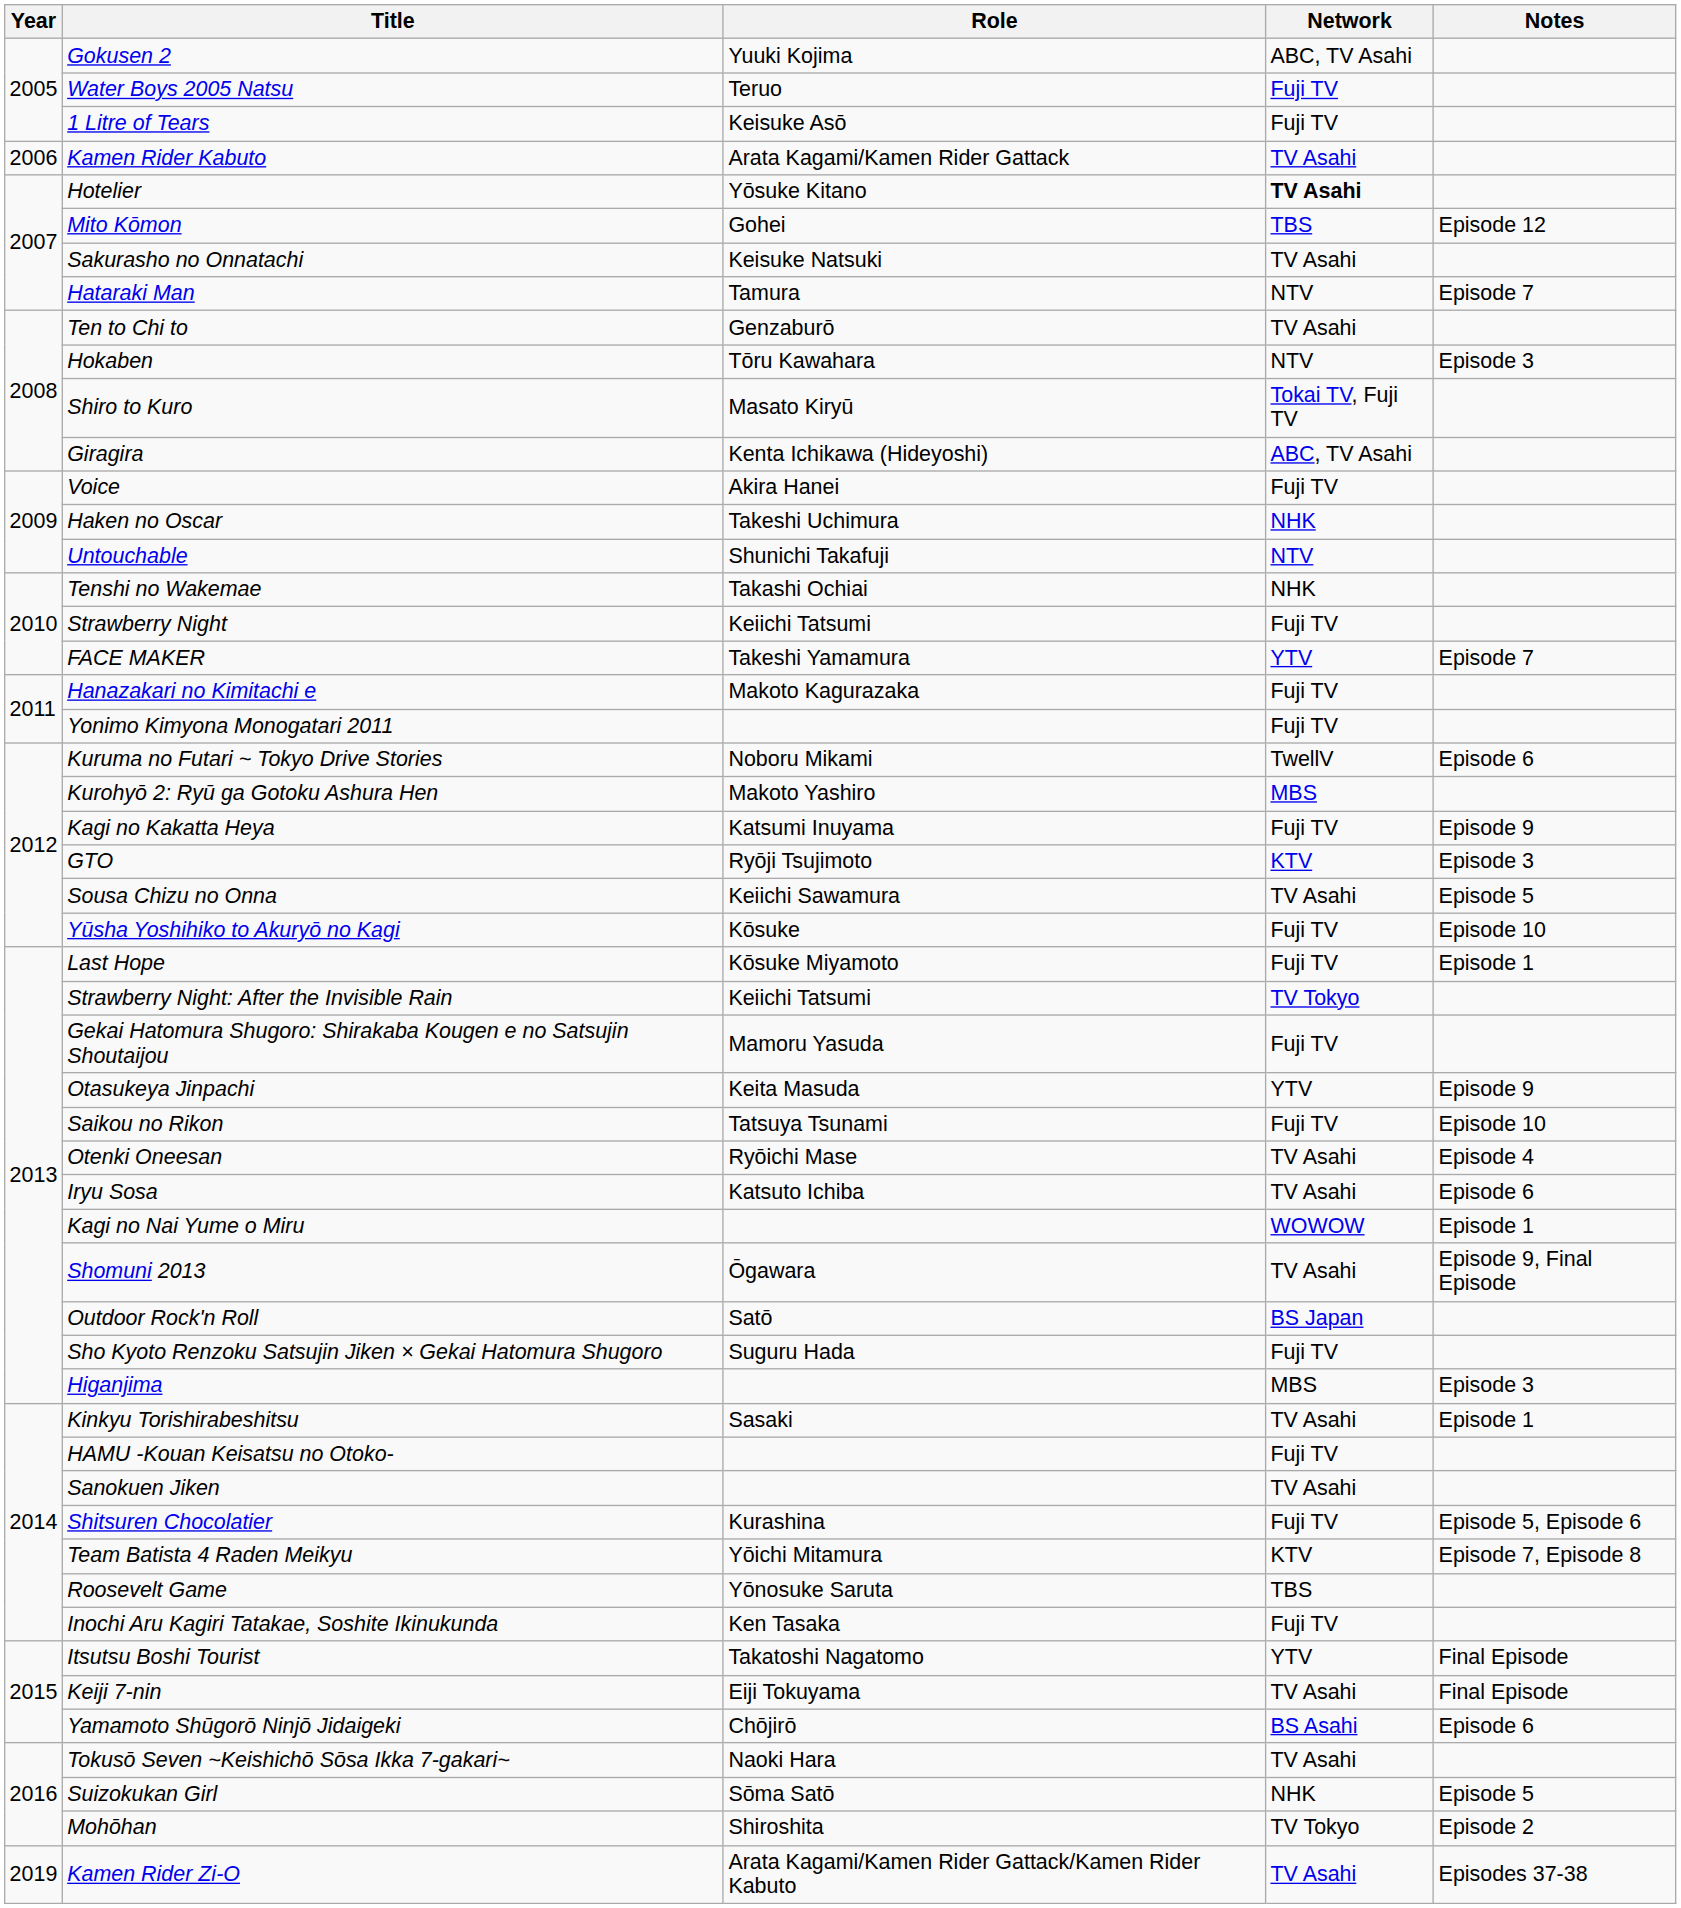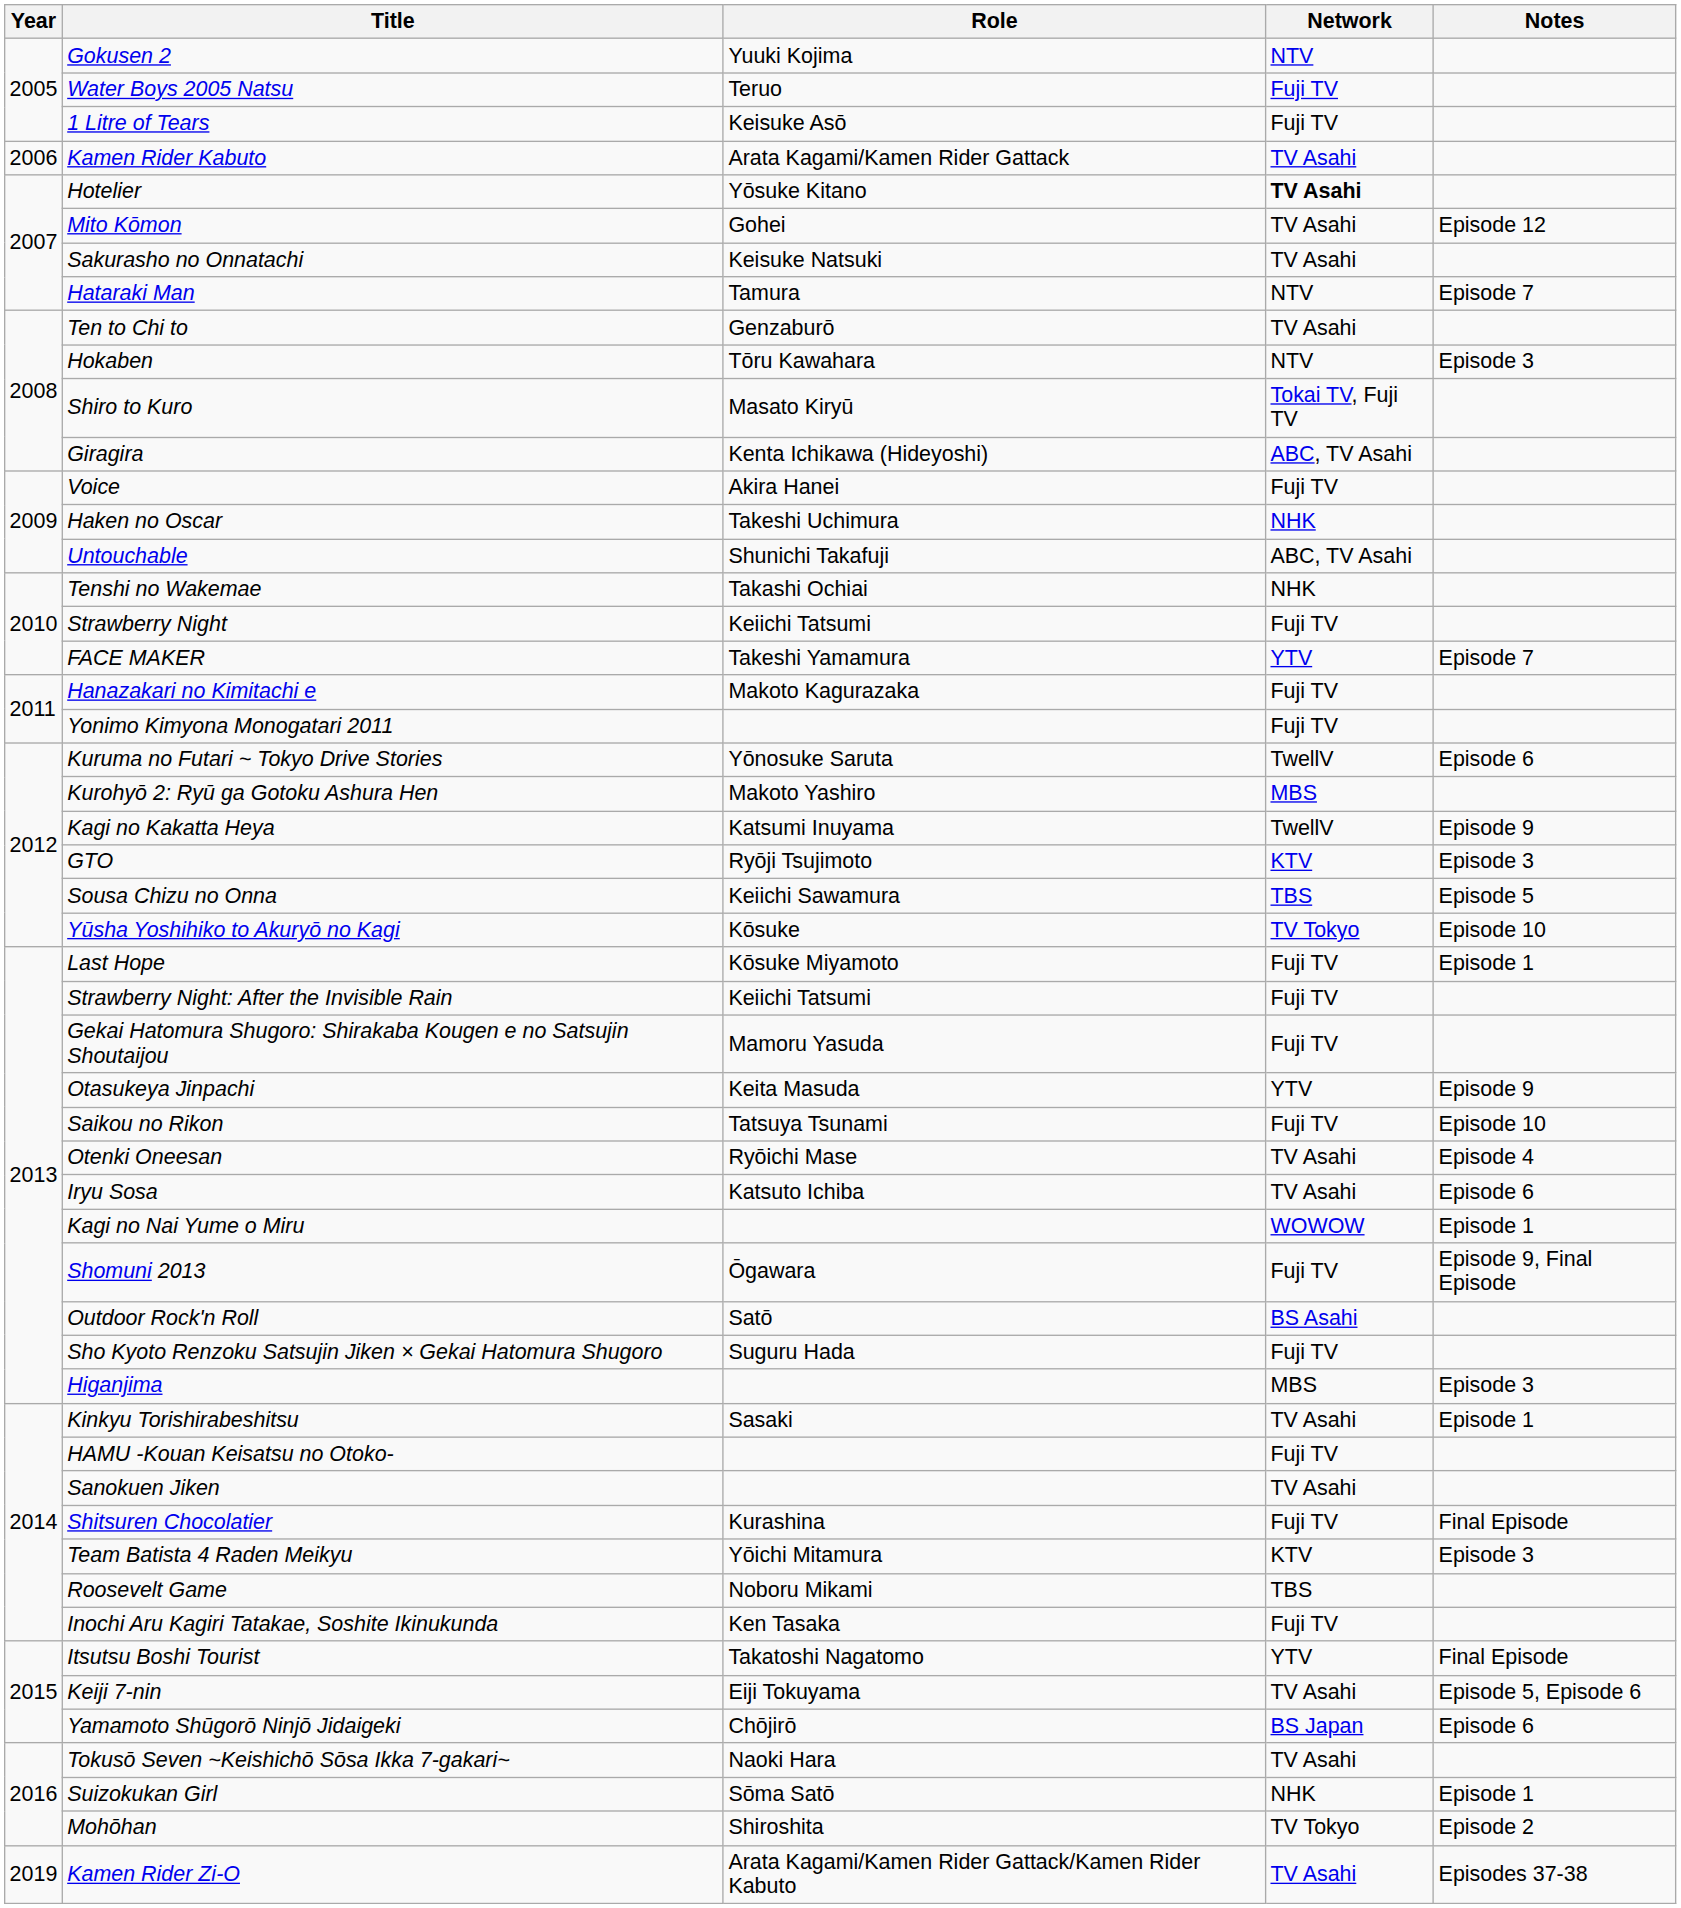Gokusen 2 | Network: ABC, TV Asahi -> NTV
Mito Kōmon | Network: TBS -> TV Asahi
Untouchable | Network: NTV -> ABC, TV Asahi
Kuruma no Futari ~ Tokyo Drive Stories | Role: Noboru Mikami -> Yōnosuke Saruta
Kagi no Kakatta Heya | Network: Fuji TV -> TwellV
Sousa Chizu no Onna | Network: TV Asahi -> TBS
Yūsha Yoshihiko to Akuryō no Kagi | Network: Fuji TV -> TV Tokyo
Strawberry Night: After the Invisible Rain | Network: TV Tokyo -> Fuji TV
Shomuni 2013 | Network: TV Asahi -> Fuji TV
Outdoor Rock'n Roll | Network: BS Japan -> BS Asahi
Shitsuren Chocolatier | Notes: Episode 5, Episode 6 -> Final Episode
Team Batista 4 Raden Meikyu | Notes: Episode 7, Episode 8 -> Episode 3
Roosevelt Game | Role: Yōnosuke Saruta -> Noboru Mikami
Keiji 7-nin | Notes: Final Episode -> Episode 5, Episode 6
Yamamoto Shūgorō Ninjō Jidaigeki | Network: BS Asahi -> BS Japan
Suizokukan Girl | Notes: Episode 5 -> Episode 1
